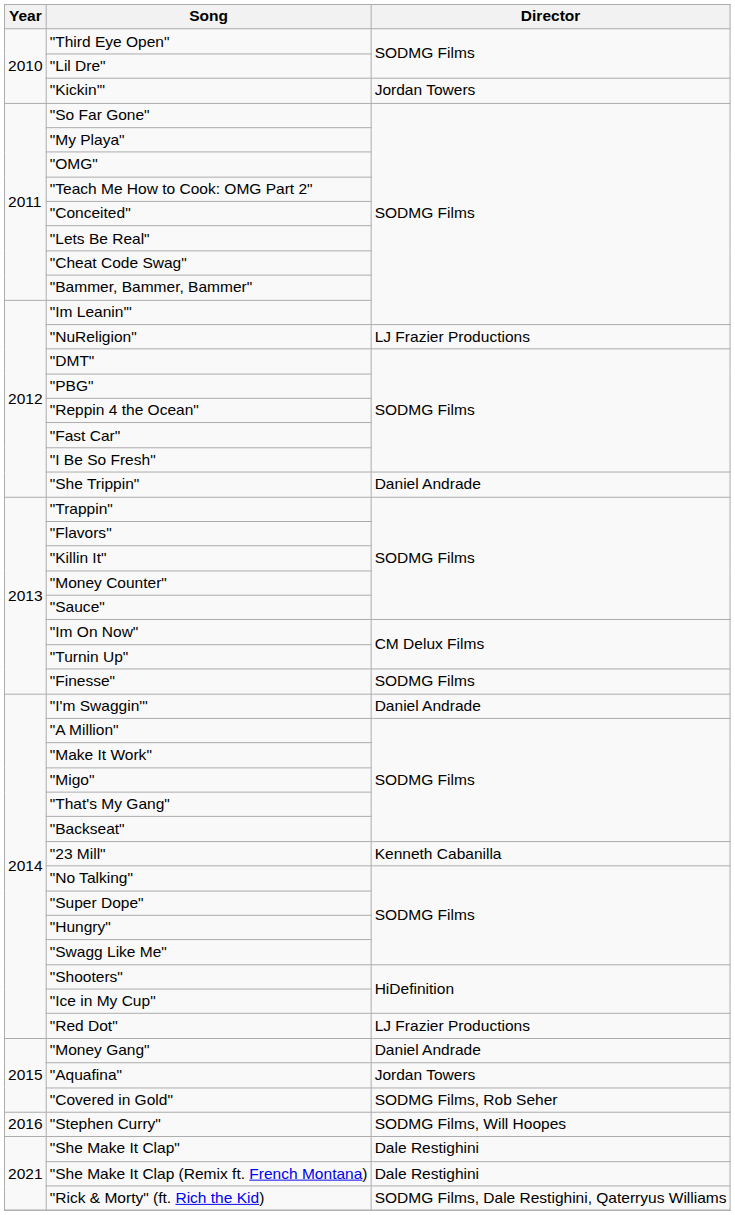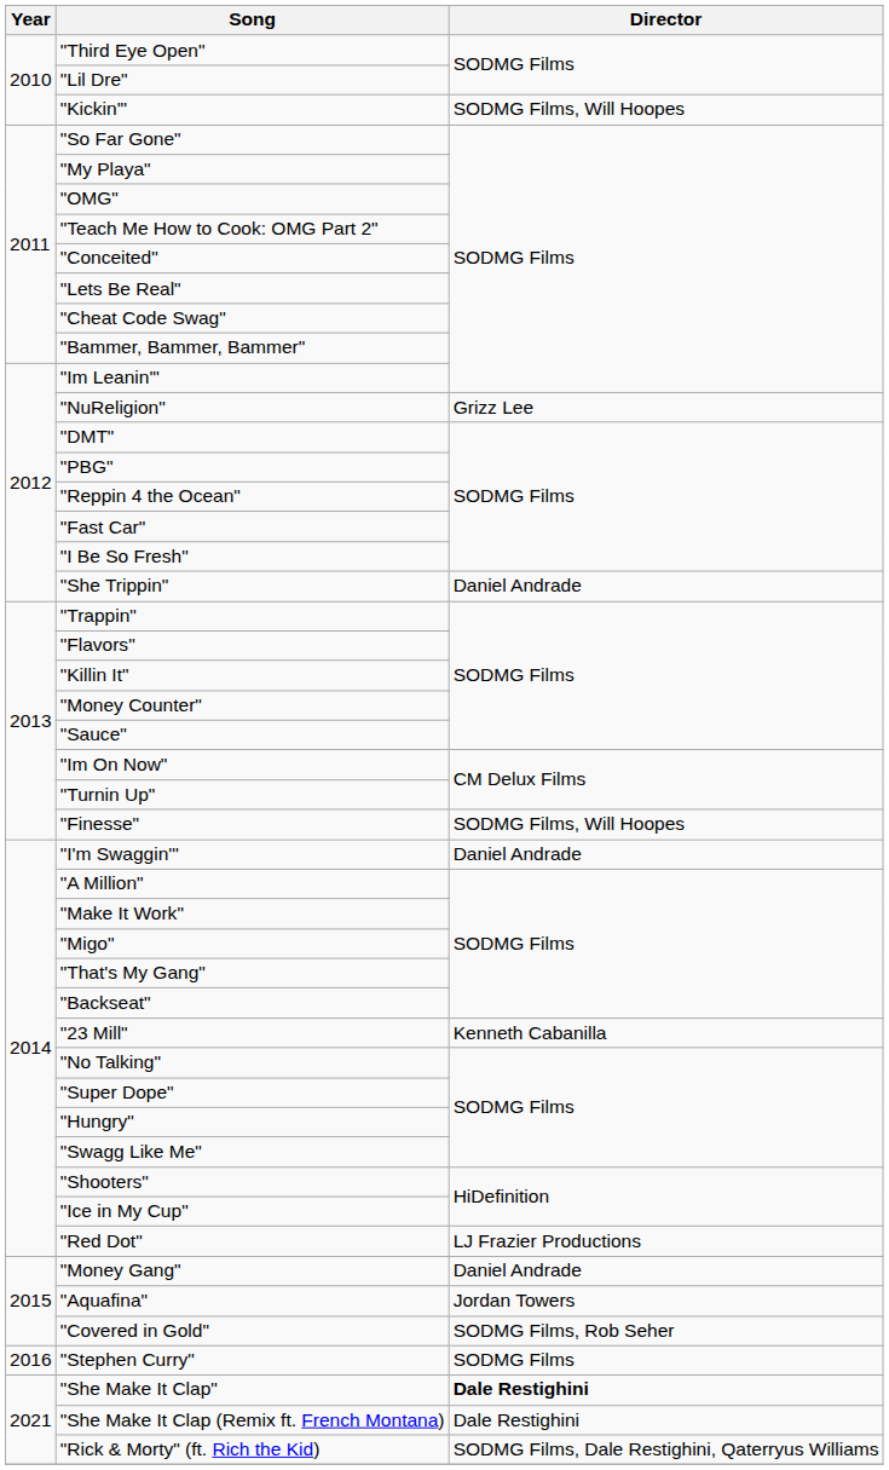"Kickin'" | Director: Jordan Towers -> SODMG Films, Will Hoopes
"NuReligion" | Director: LJ Frazier Productions -> Grizz Lee
"Finesse" | Director: SODMG Films -> SODMG Films, Will Hoopes
"Stephen Curry" | Director: SODMG Films, Will Hoopes -> SODMG Films
"She Make It Clap" | Director: normal -> bold
